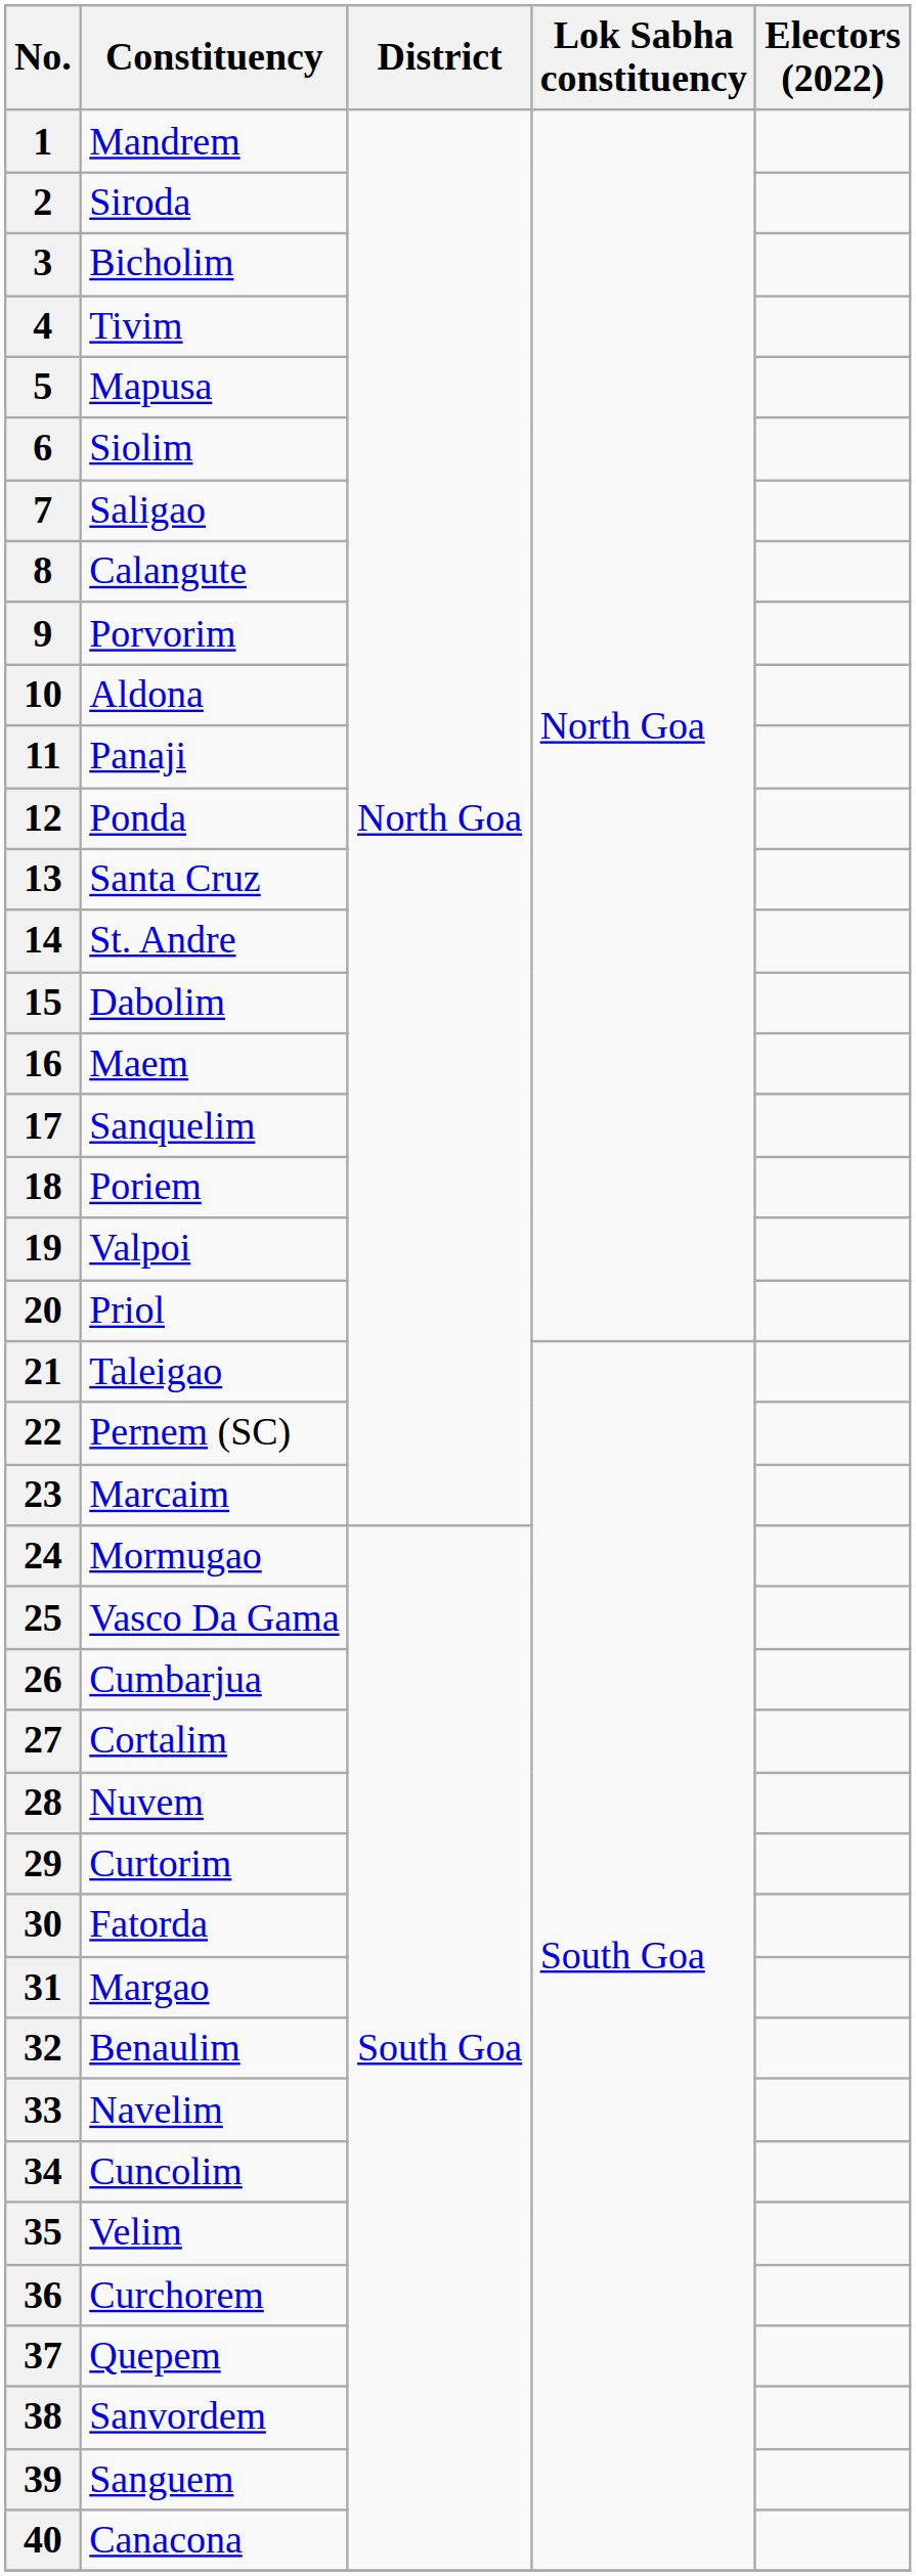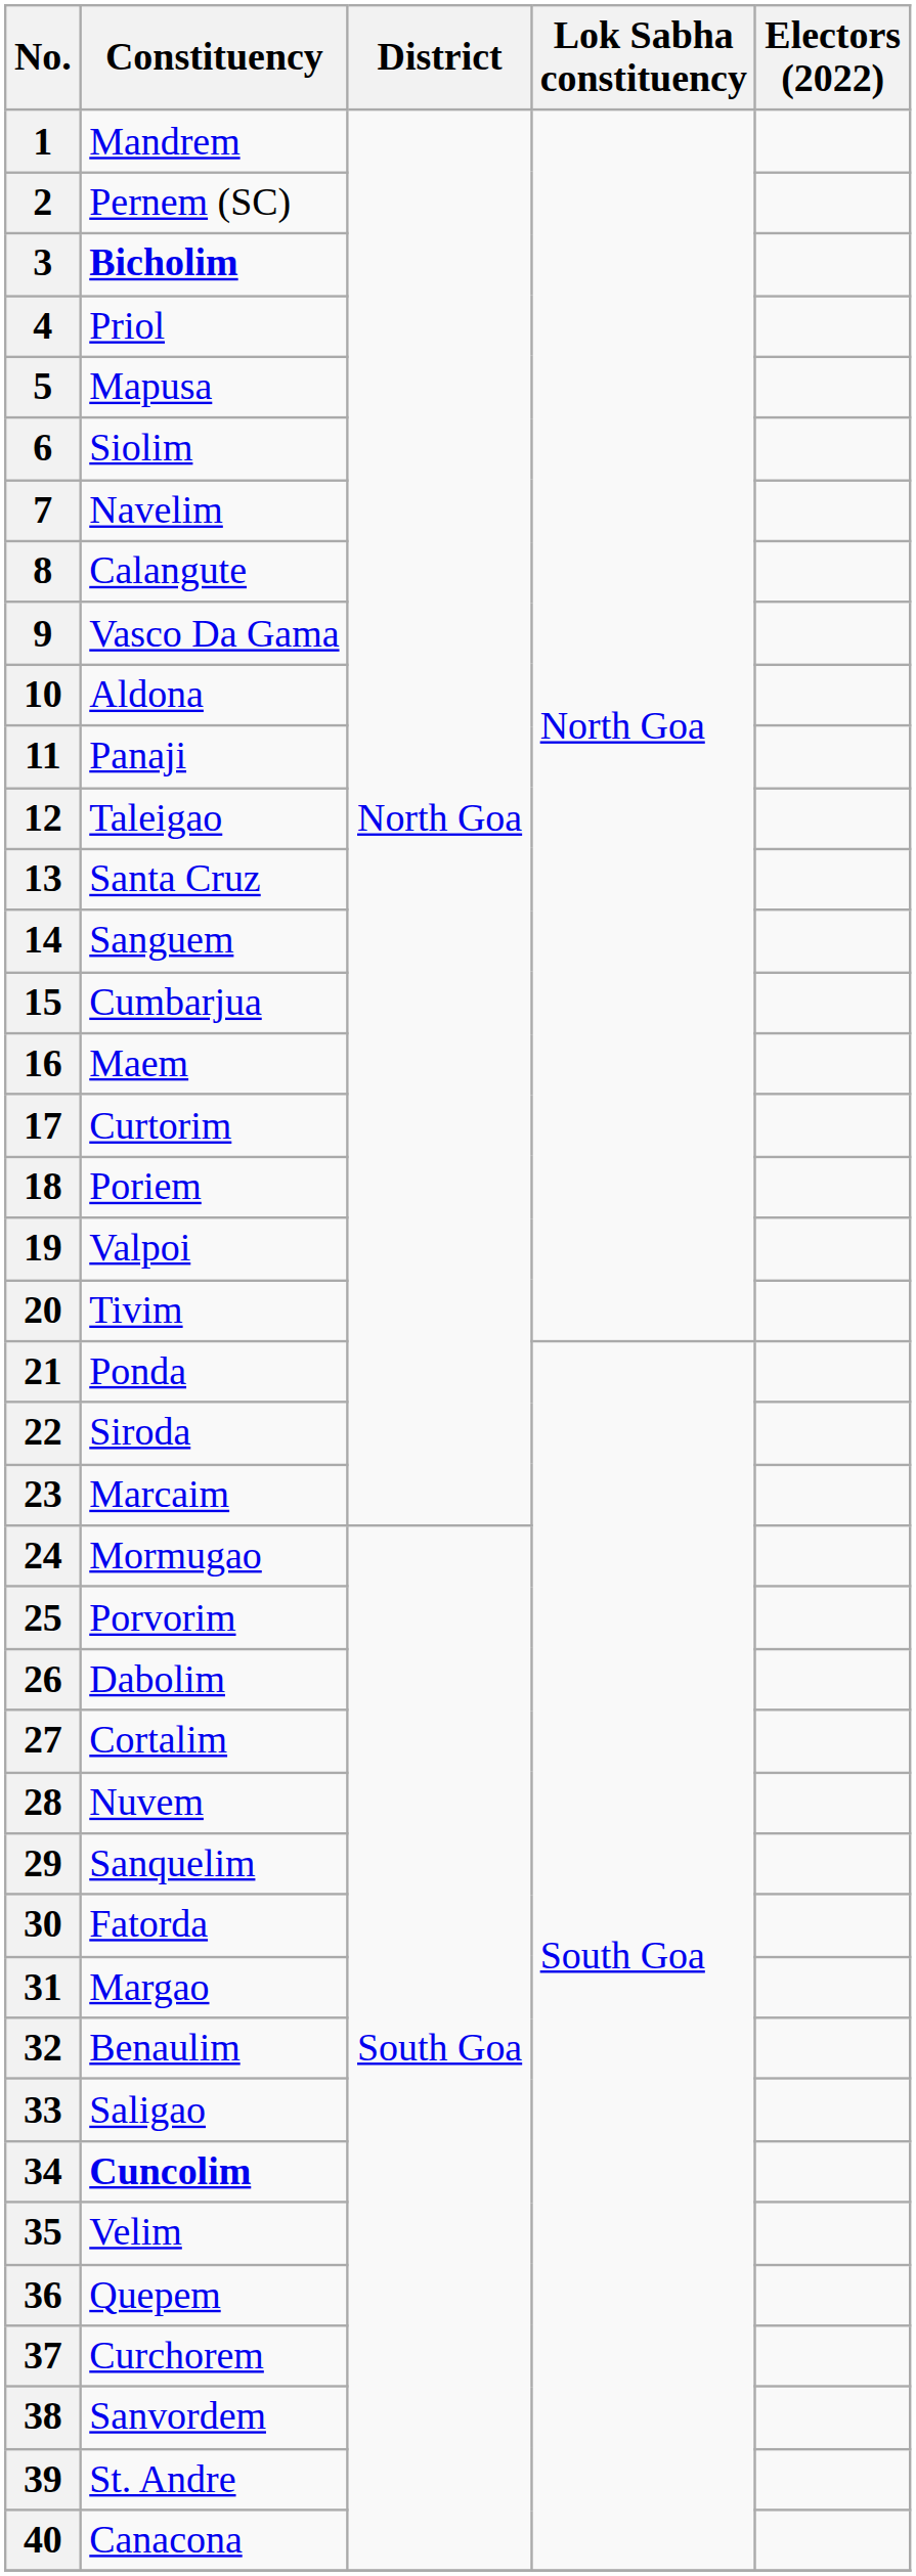2 | Constituency: Siroda -> Pernem (SC)
3 | Constituency: normal -> bold
4 | Constituency: Tivim -> Priol
7 | Constituency: Saligao -> Navelim
9 | Constituency: Porvorim -> Vasco Da Gama
12 | Constituency: Ponda -> Taleigao
14 | Constituency: St. Andre -> Sanguem
15 | Constituency: Dabolim -> Cumbarjua
17 | Constituency: Sanquelim -> Curtorim
20 | Constituency: Priol -> Tivim
21 | Constituency: Taleigao -> Ponda
22 | Constituency: Pernem (SC) -> Siroda
25 | Constituency: Vasco Da Gama -> Porvorim
26 | Constituency: Cumbarjua -> Dabolim
29 | Constituency: Curtorim -> Sanquelim
33 | Constituency: Navelim -> Saligao
34 | Constituency: normal -> bold
36 | Constituency: Curchorem -> Quepem
37 | Constituency: Quepem -> Curchorem
39 | Constituency: Sanguem -> St. Andre
